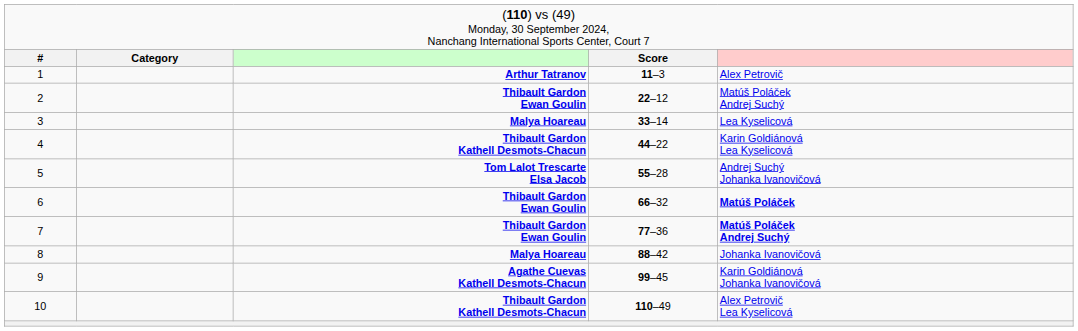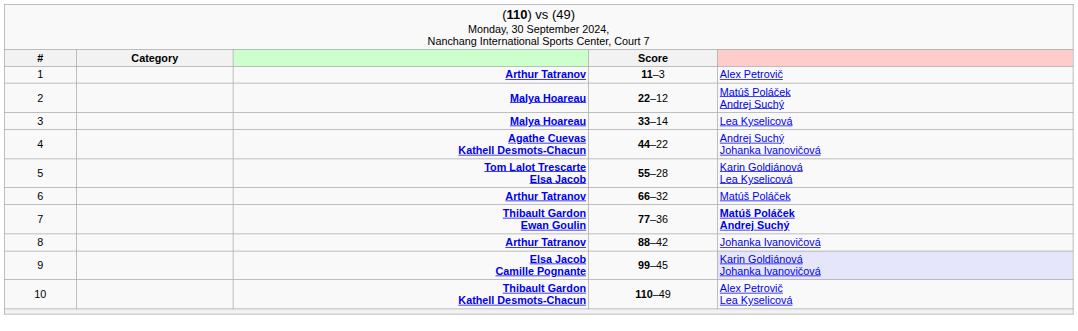2 | column 3: Thibault Gardon Ewan Goulin -> Malya Hoareau
4 | column 3: Thibault Gardon Kathell Desmots-Chacun -> Agathe Cuevas Kathell Desmots-Chacun
4 | column 5: Karin Goldiánová Lea Kyselicová -> Andrej Suchý Johanka Ivanovičová
5 | column 5: Andrej Suchý Johanka Ivanovičová -> Karin Goldiánová Lea Kyselicová
6 | column 3: Thibault Gardon Ewan Goulin -> Arthur Tatranov
6 | column 5: bold -> normal
8 | column 3: Malya Hoareau -> Arthur Tatranov
9 | column 3: Agathe Cuevas Kathell Desmots-Chacun -> Elsa Jacob Camille Pognante
9 | column 5: no background -> lavender background
